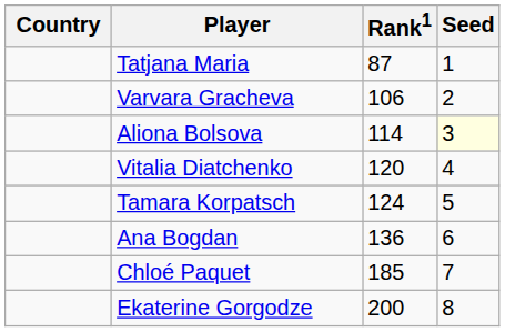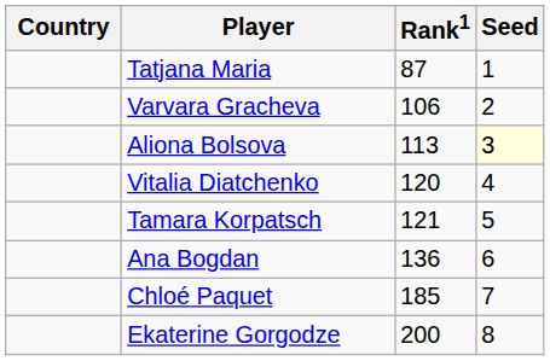Aliona Bolsova | Rank1: 114 -> 113
Tamara Korpatsch | Rank1: 124 -> 121
